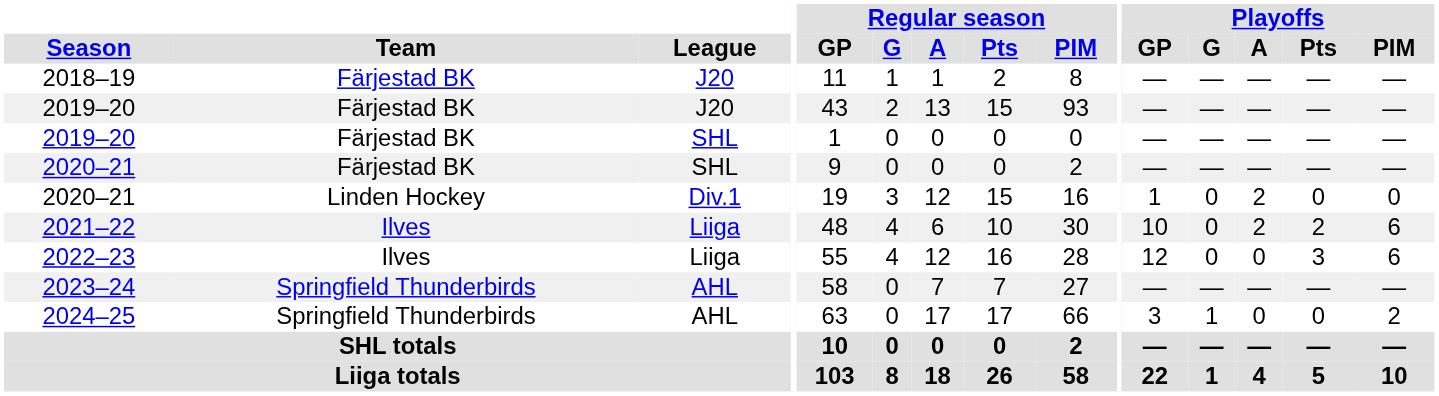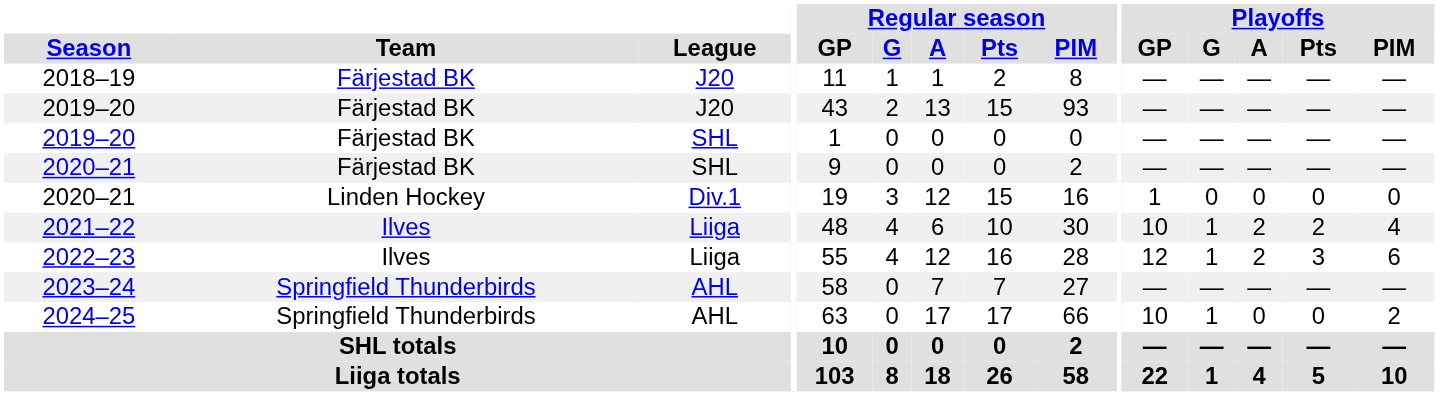2020–21 / Div.1 | Playoffs / A: 2 -> 0
2021–22 | Playoffs / G: 0 -> 1
2021–22 | Playoffs / PIM: 6 -> 4
2022–23 | Playoffs / G: 0 -> 1
2022–23 | Playoffs / A: 0 -> 2
2024–25 | Playoffs / GP: 3 -> 10
